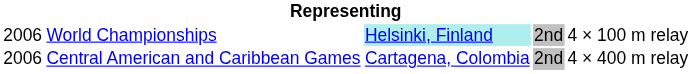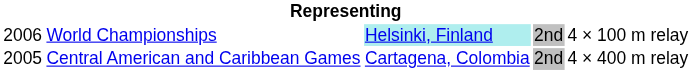Central American and Caribbean Games | column 1: 2006 -> 2005
